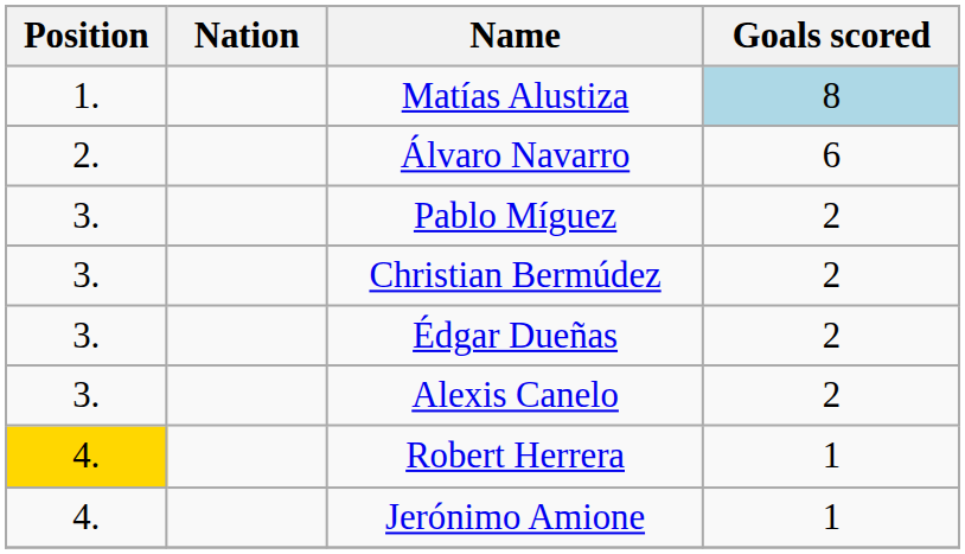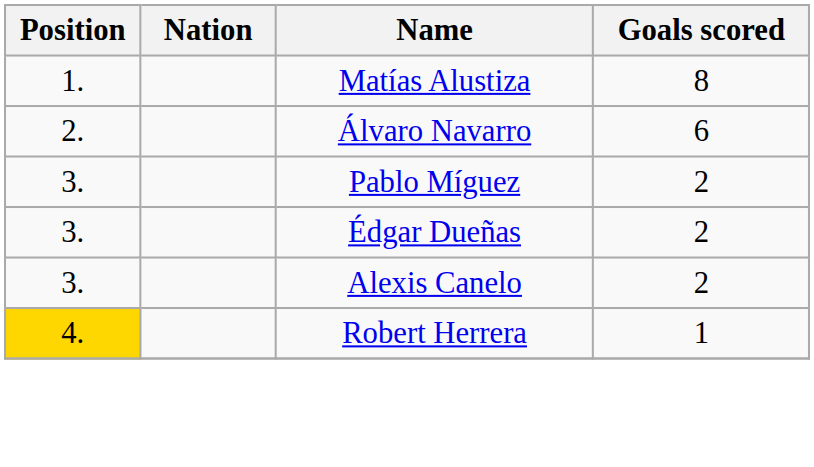Matías Alustiza | Goals scored: lightblue background -> no background
- row: 3. | Christian Bermúdez | 2
- row: 4. | Jerónimo Amione | 1
